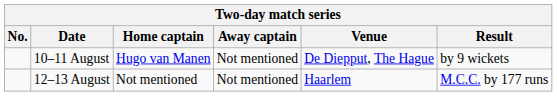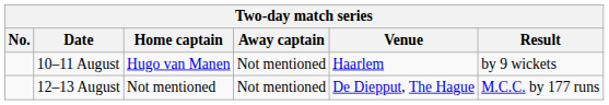10–11 August | Venue: De Diepput, The Hague -> Haarlem
12–13 August | Venue: Haarlem -> De Diepput, The Hague
